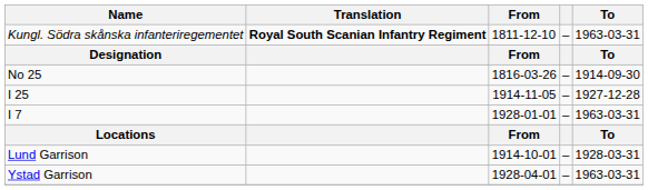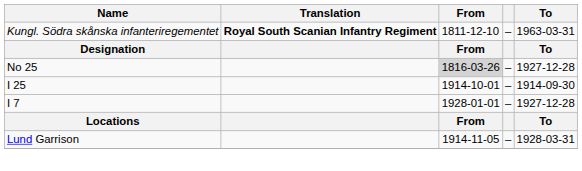No 25 | From: no background -> lightgrey background
No 25 | To: 1914-09-30 -> 1927-12-28
I 25 | From: 1914-11-05 -> 1914-10-01
I 25 | To: 1927-12-28 -> 1914-09-30
I 7 | To: 1963-03-31 -> 1927-12-28
Lund Garrison | From: 1914-10-01 -> 1914-11-05
- row: Ystad Garrison | 1928-04-01 | – | 1963-03-31
